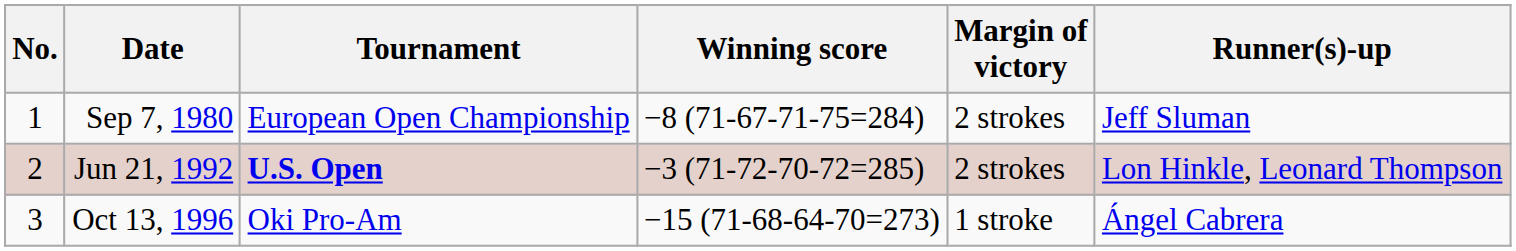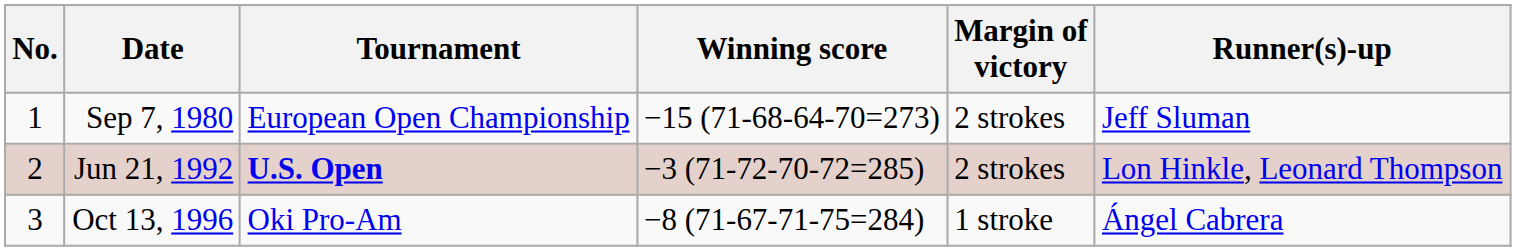Sep 7, 1980 | Winning score: −8 (71-67-71-75=284) -> −15 (71-68-64-70=273)
Oct 13, 1996 | Winning score: −15 (71-68-64-70=273) -> −8 (71-67-71-75=284)
